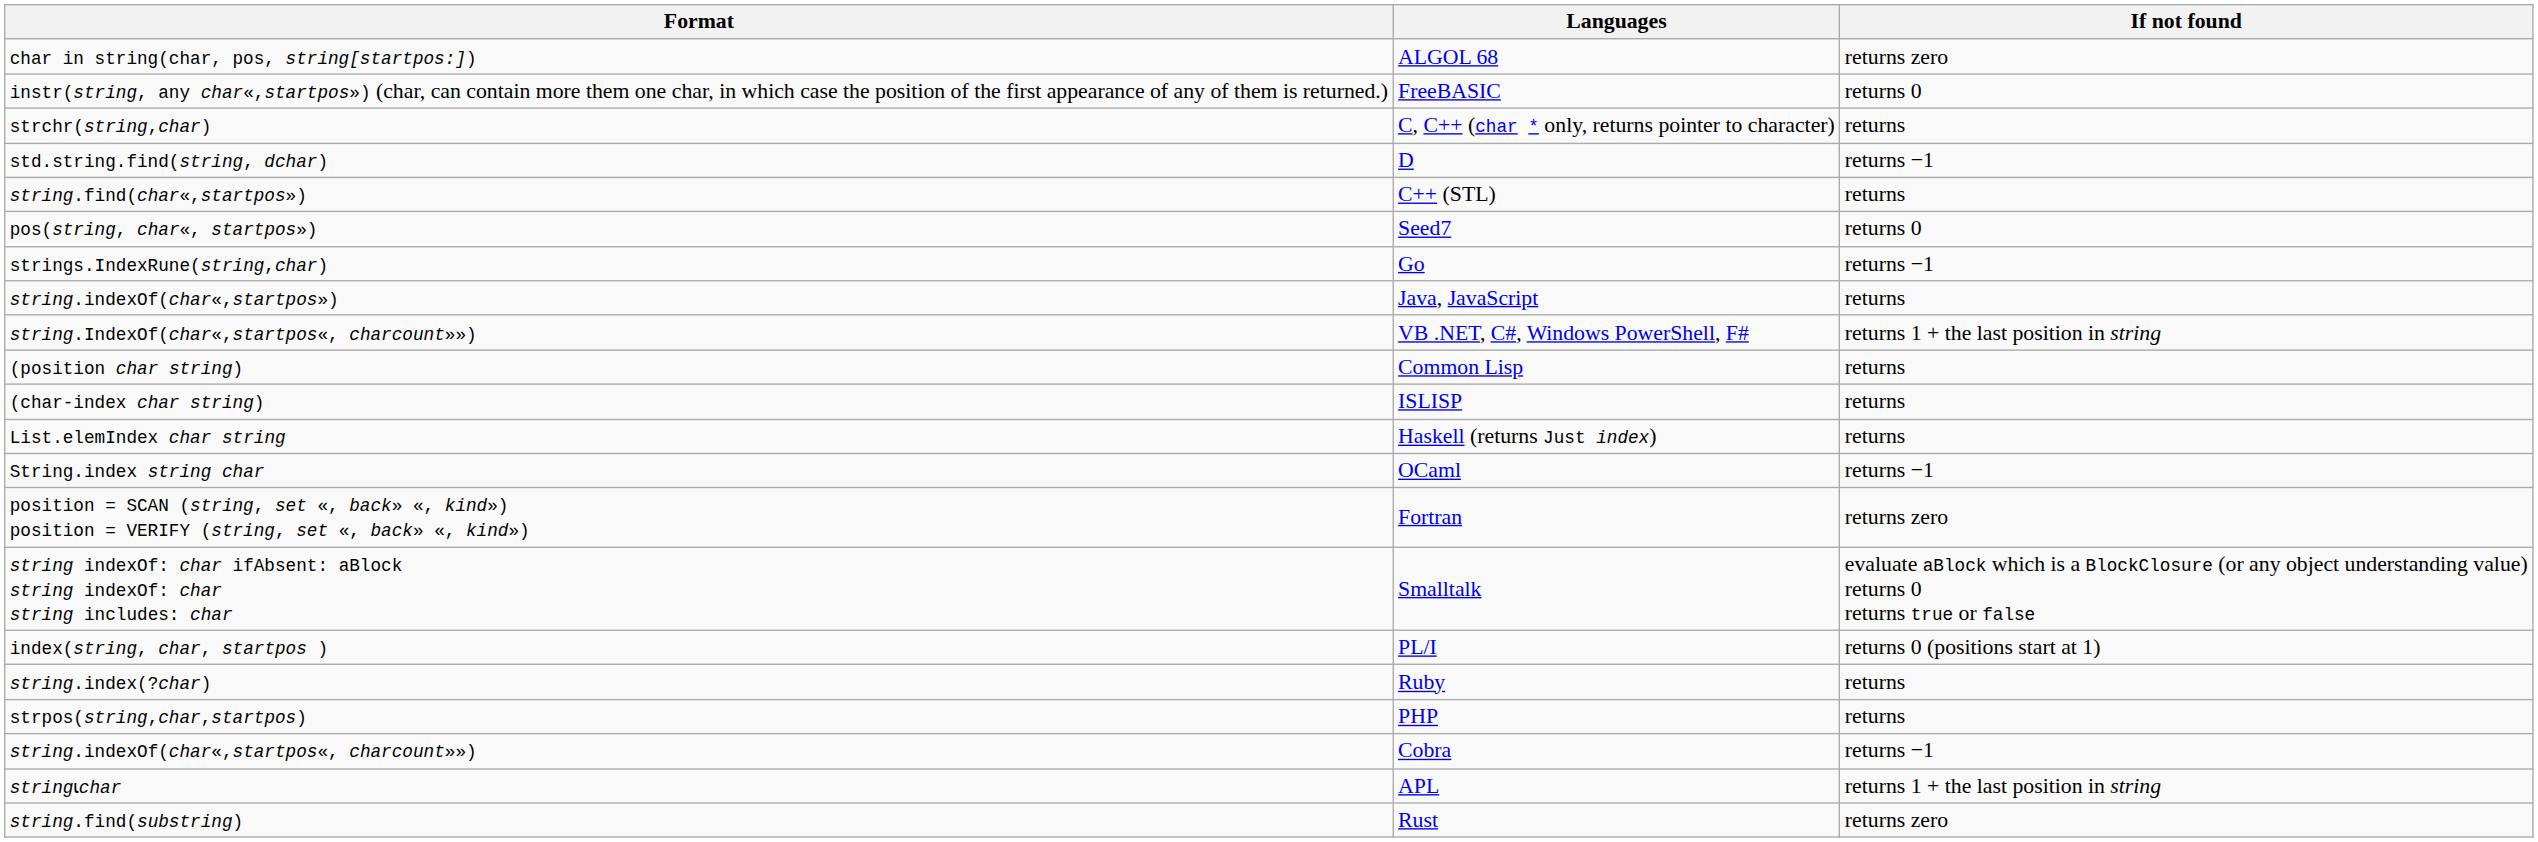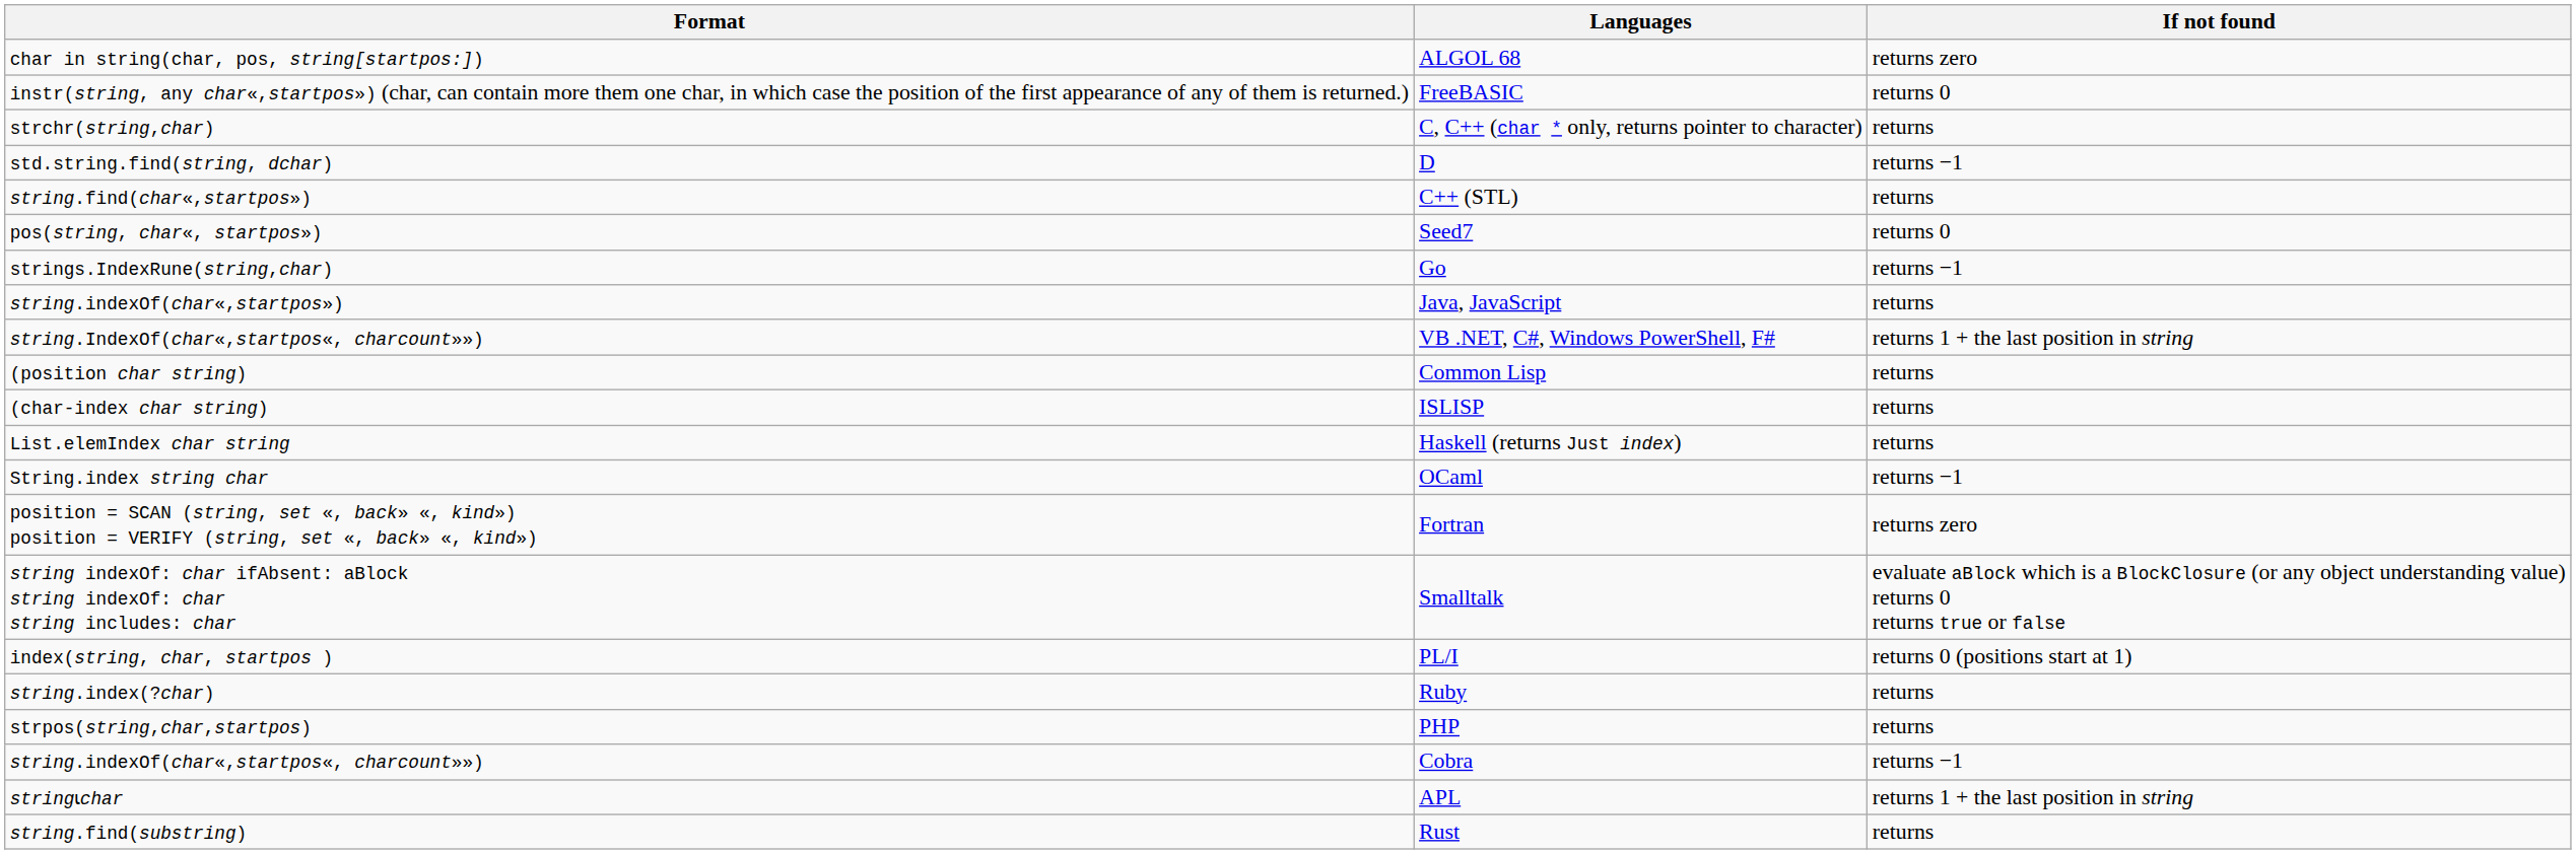string.find(substring) | If not found: returns zero -> returns
